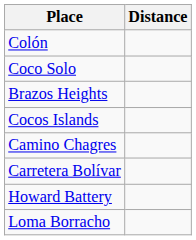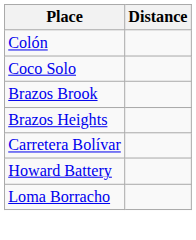+ row: Brazos Brook
- row: Cocos Islands
- row: Camino Chagres
